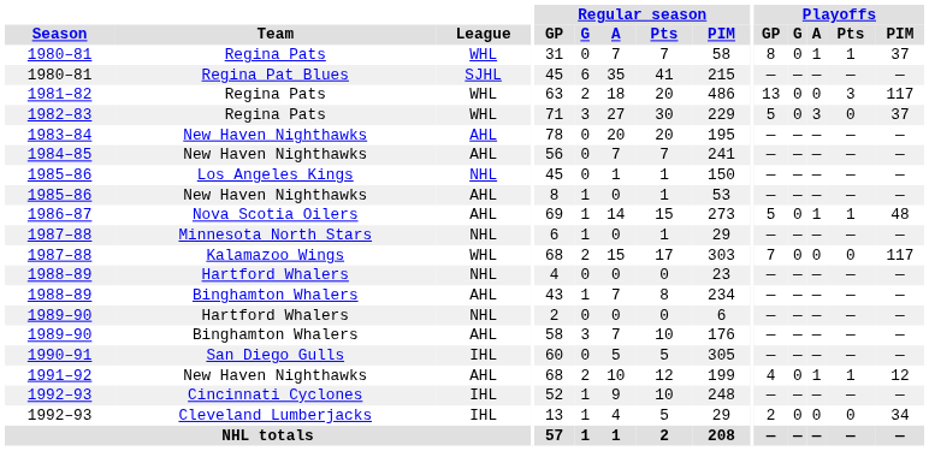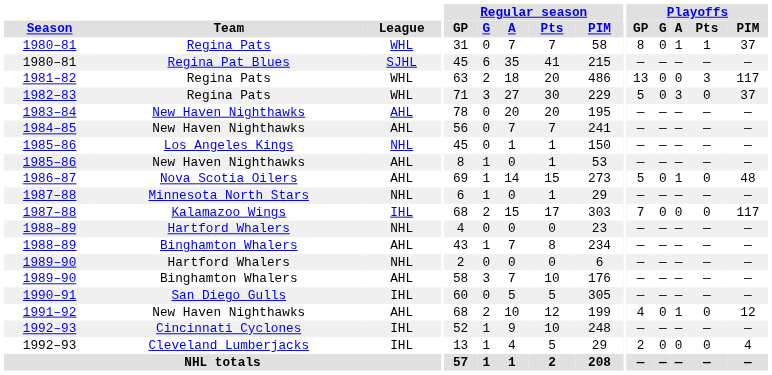1986–87 | Playoffs / Pts: 1 -> 0
1987–88 / Kalamazoo Wings | League: WHL -> IHL
1991–92 | Playoffs / Pts: 1 -> 0
1992–93 / Cleveland Lumberjacks | Playoffs / PIM: 34 -> 4
